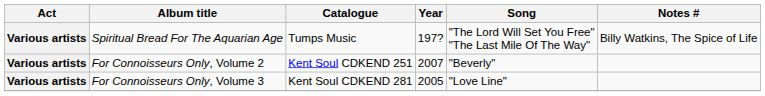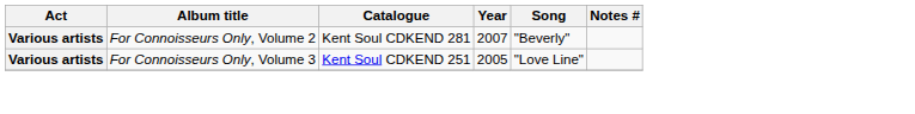- row: Various artists | Spiritual Bread For The Aquarian Age | Tumps Music | 197? | "The Lord Will Set You Free" "The Last Mile Of The Way" | Billy Watkins, The Spice of Life
For Connoisseurs Only, Volume 2 | Catalogue: Kent Soul CDKEND 251 -> Kent Soul CDKEND 281
For Connoisseurs Only, Volume 3 | Catalogue: Kent Soul CDKEND 281 -> Kent Soul CDKEND 251
